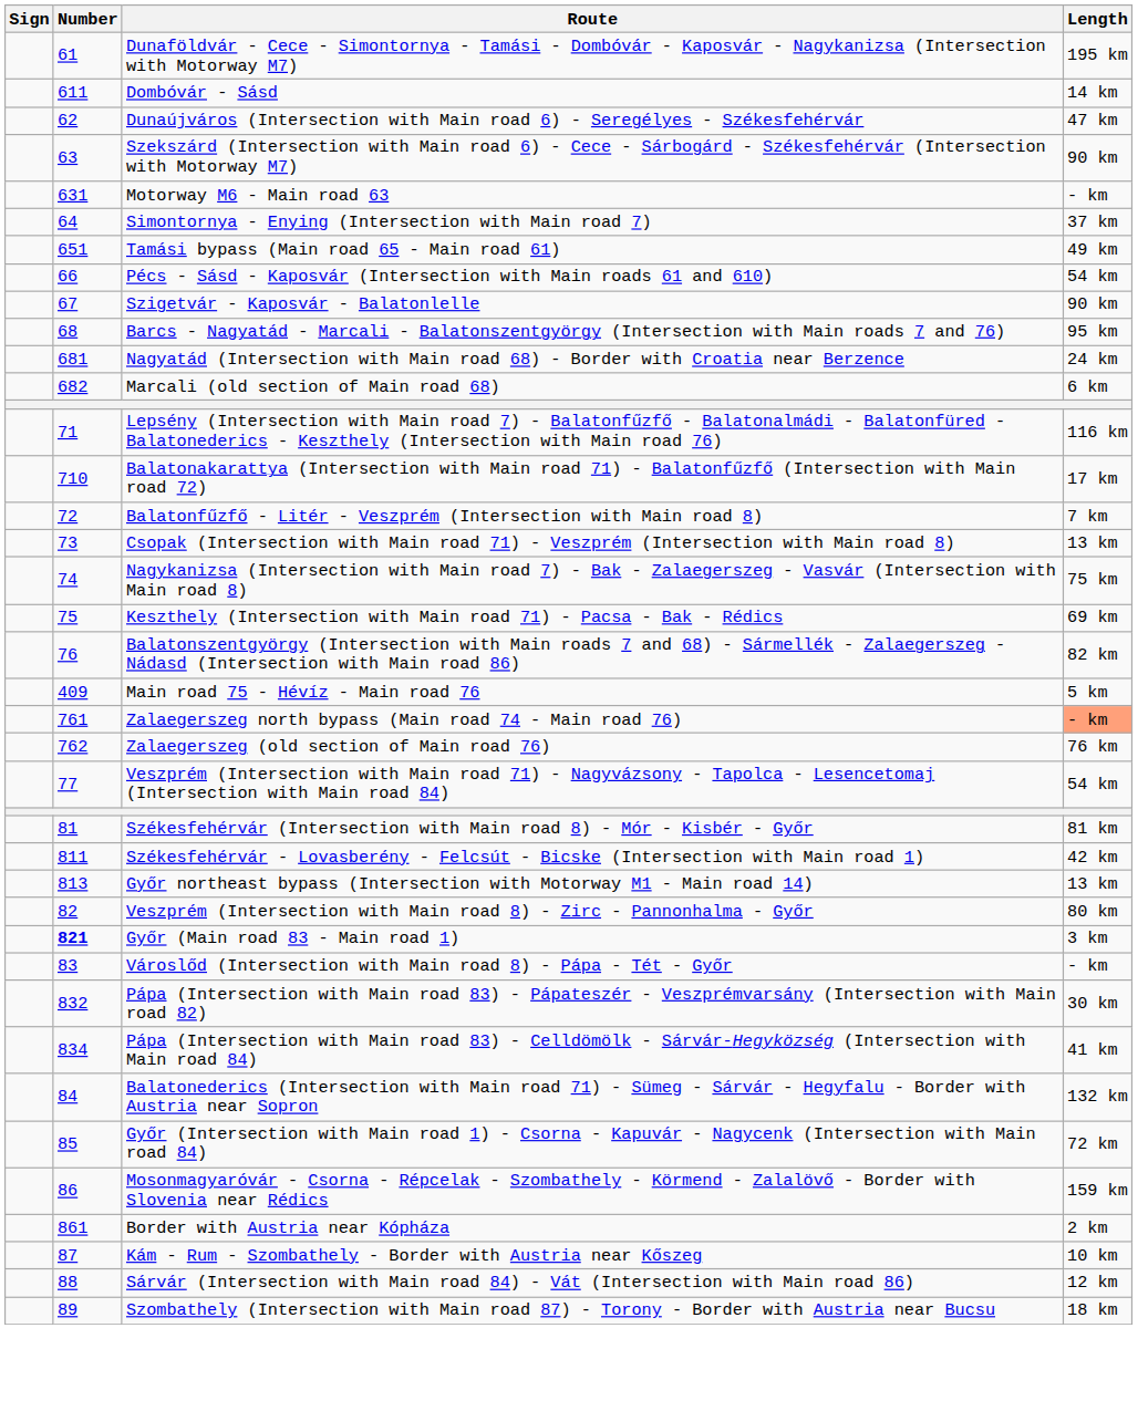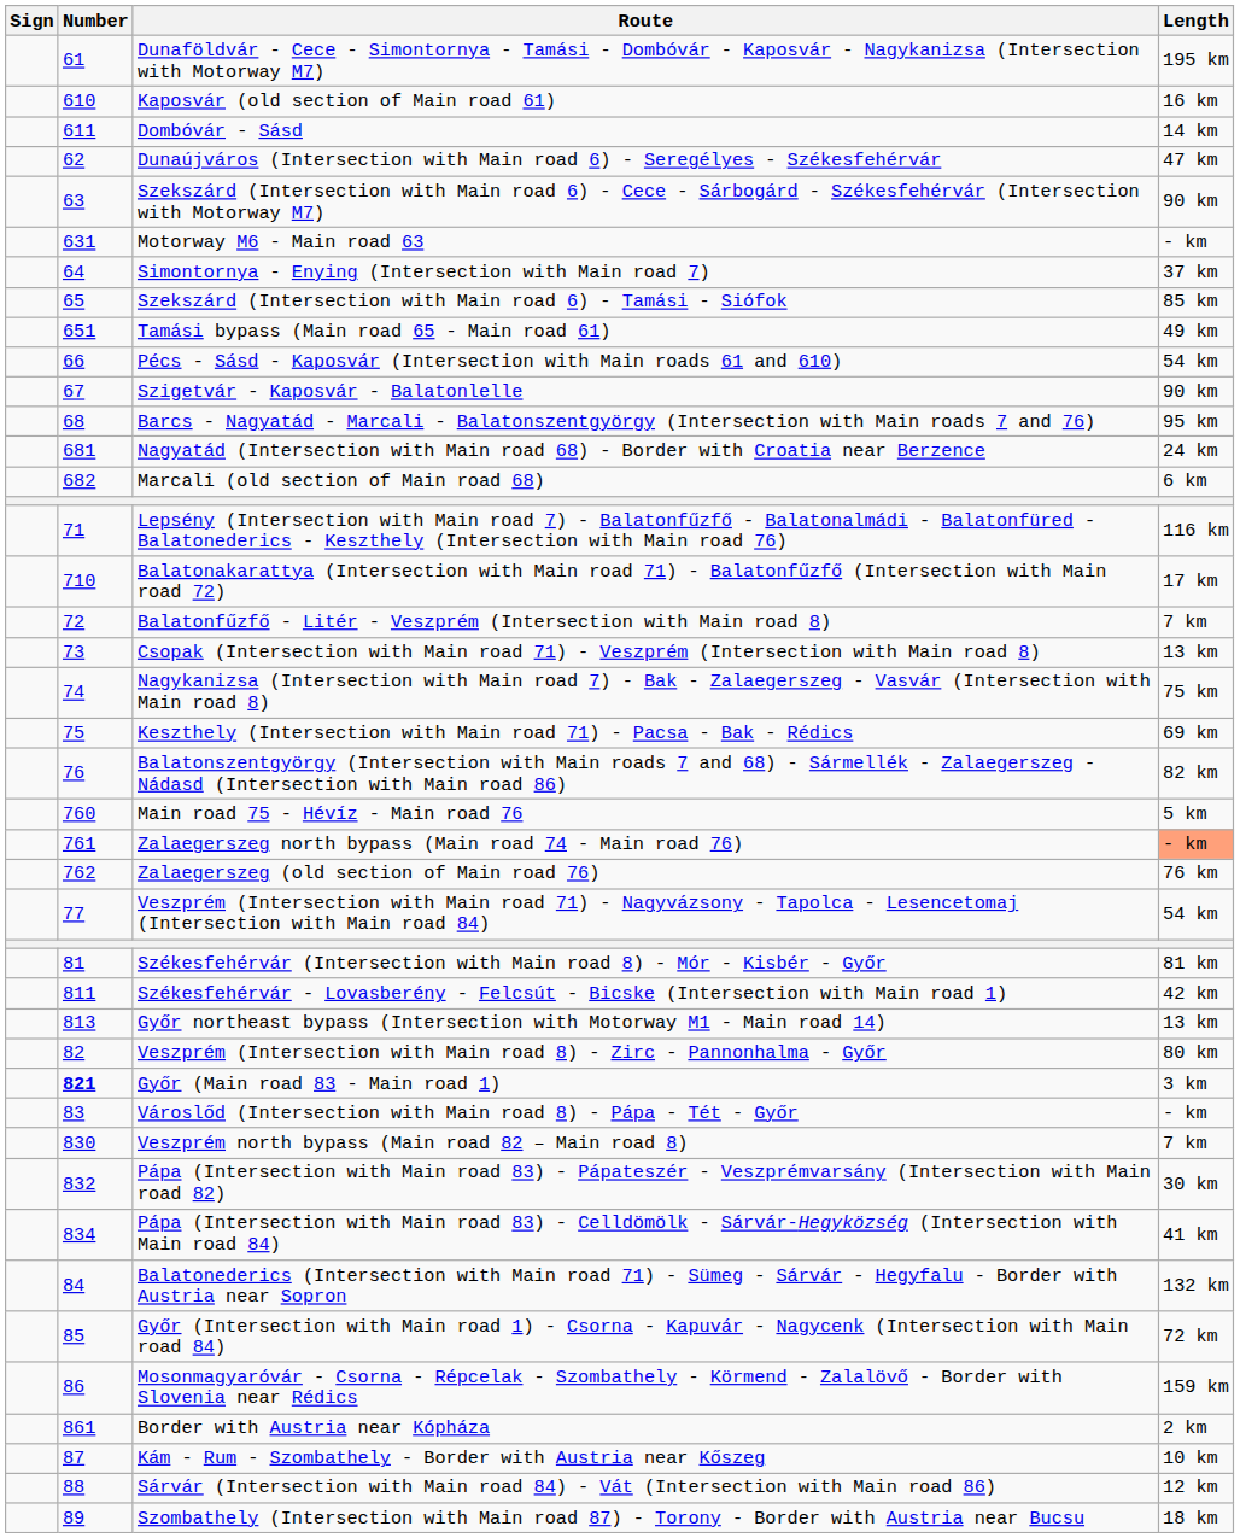+ row: 610 | Kaposvár (old section of Main road 61) | 16 km
+ row: 65 | Szekszárd (Intersection with Main road 6) - Tamási - Siófok | 85 km
Main road 75 - Hévíz - Main road 76 | Number: 409 -> 760
+ row: 830 | Veszprém north bypass (Main road 82 – Main road 8) | 7 km
